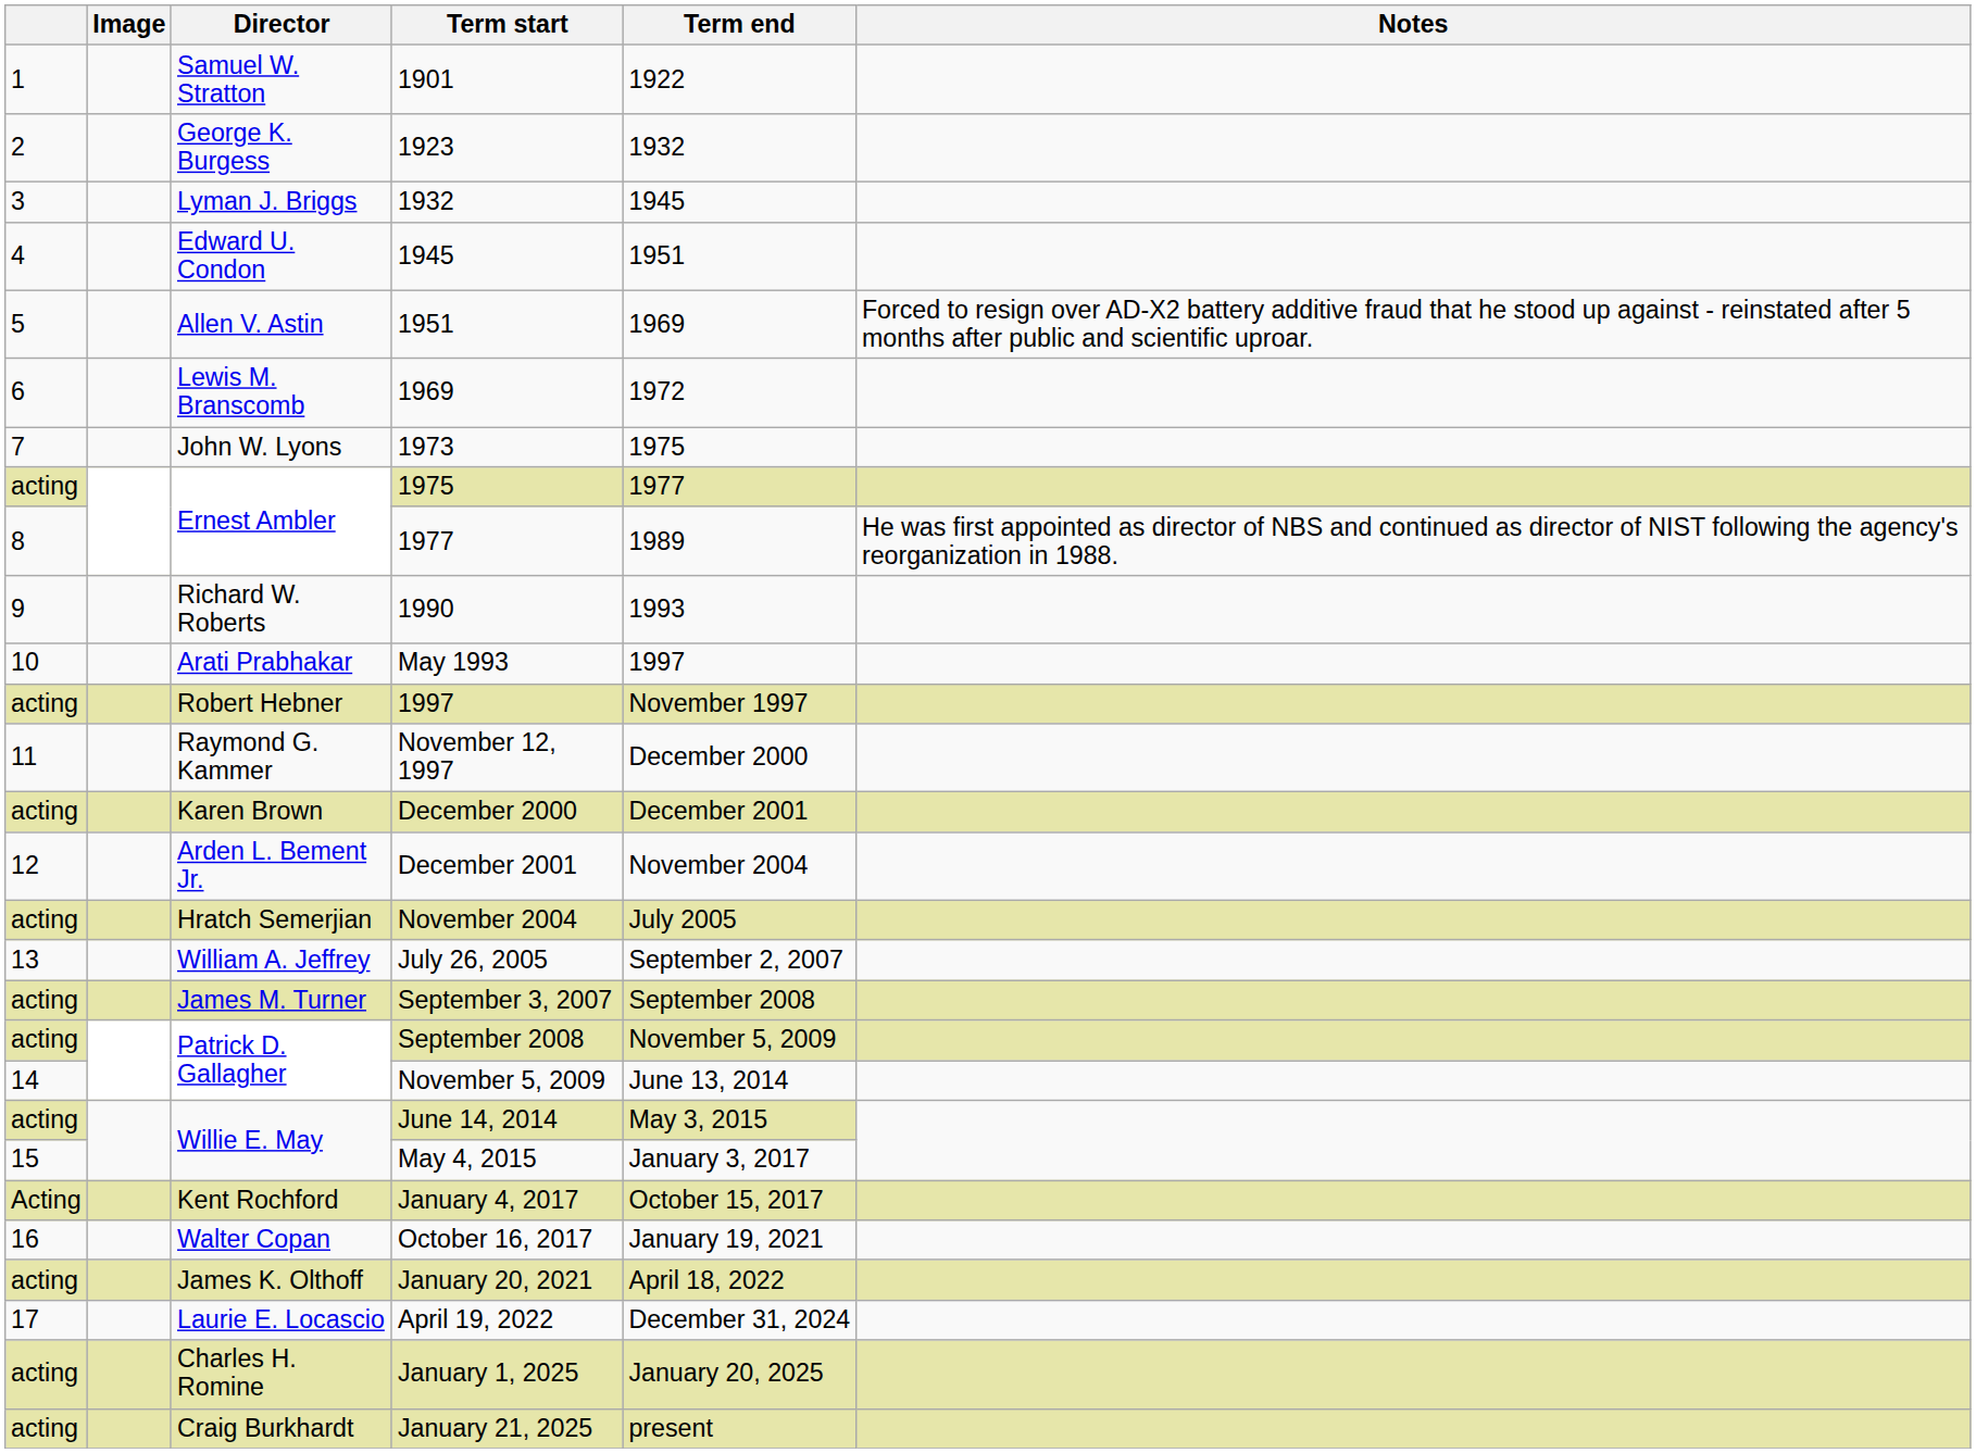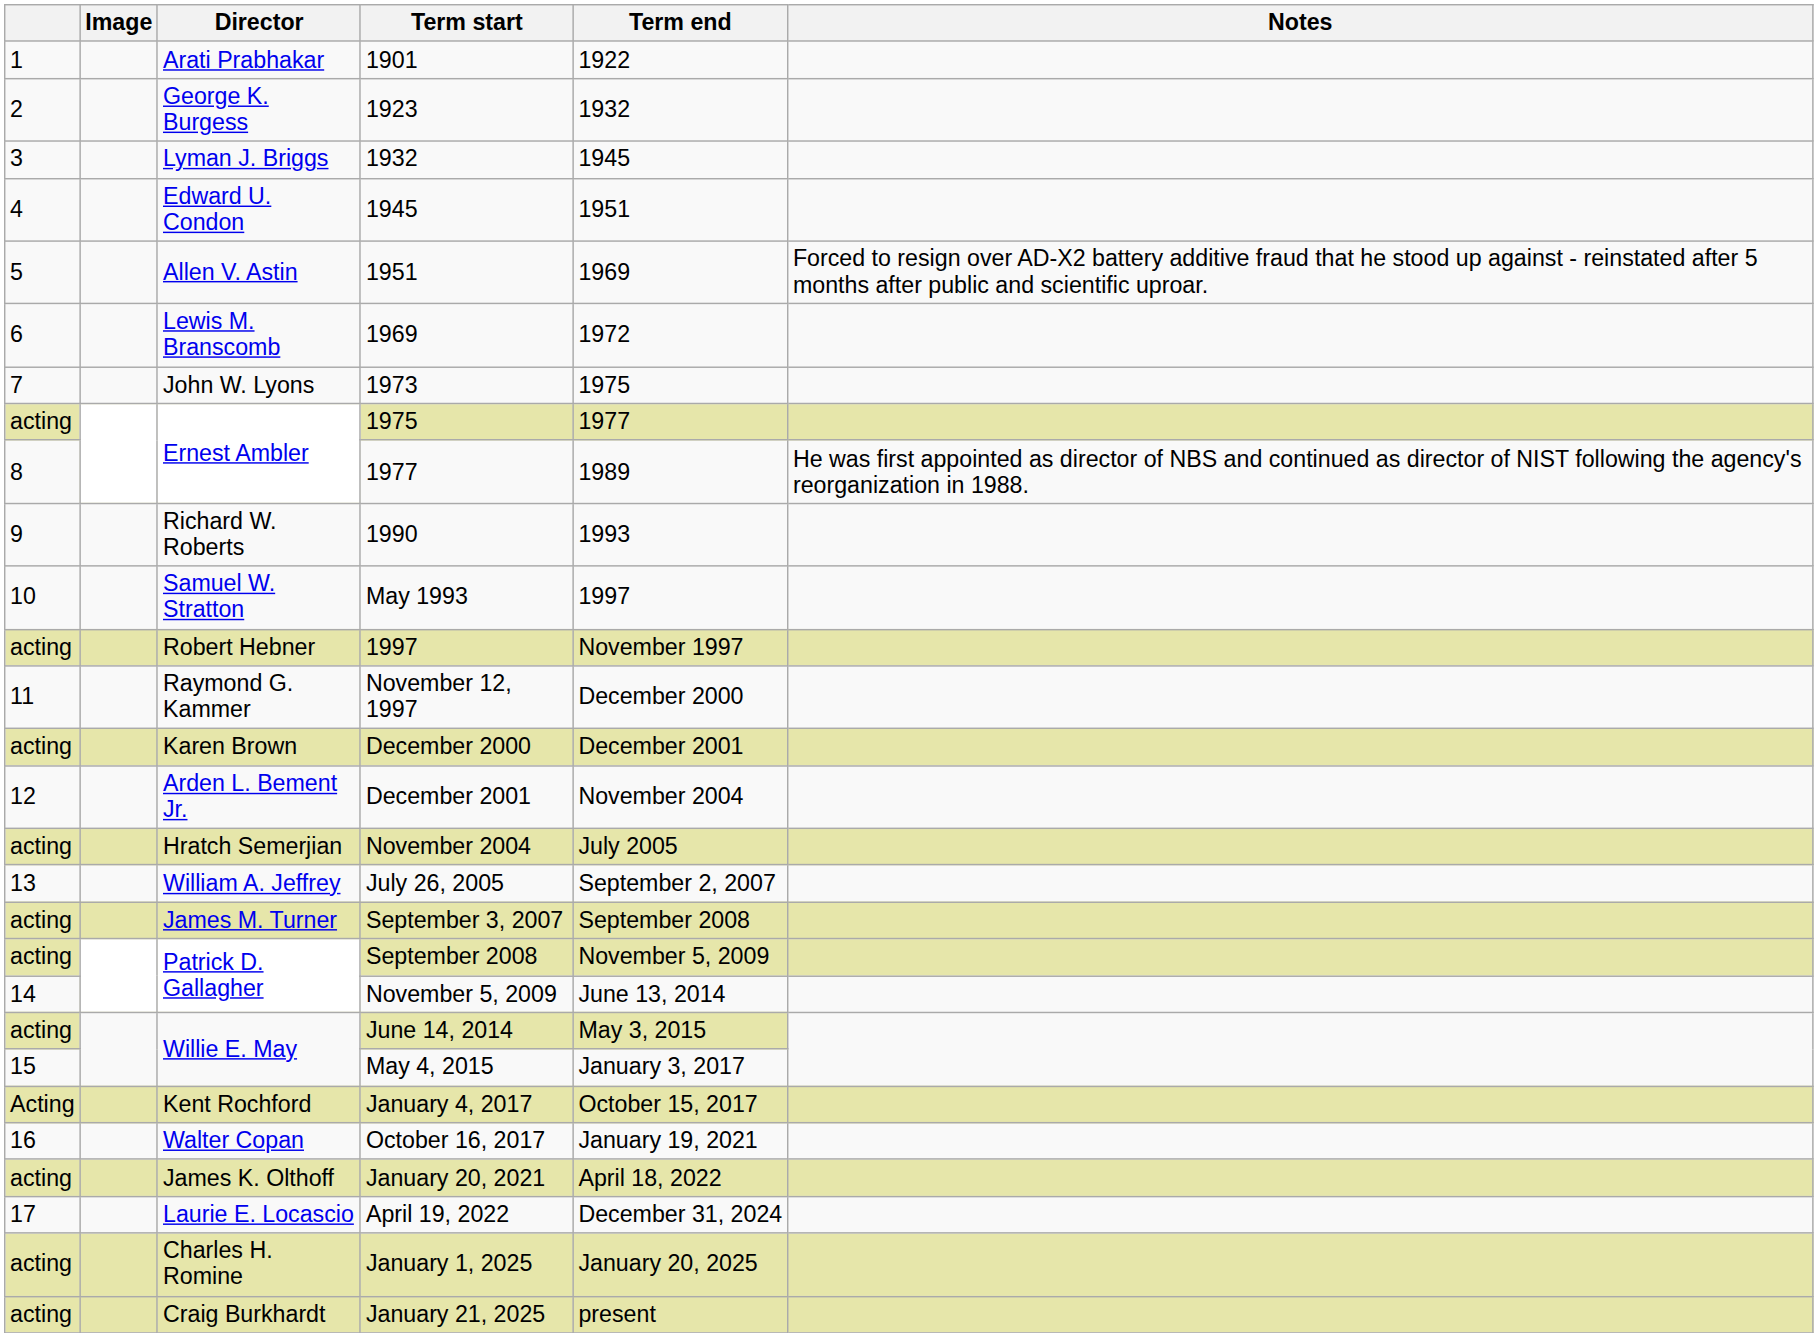1901 | Director: Samuel W. Stratton -> Arati Prabhakar
May 1993 | Director: Arati Prabhakar -> Samuel W. Stratton
